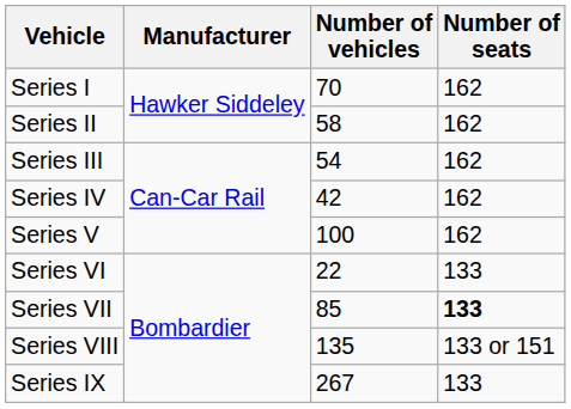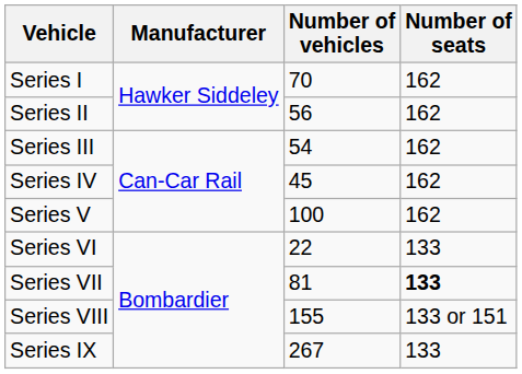Series II | Number of vehicles: 58 -> 56
Series IV | Number of vehicles: 42 -> 45
Series VII | Number of vehicles: 85 -> 81
Series VIII | Number of vehicles: 135 -> 155
